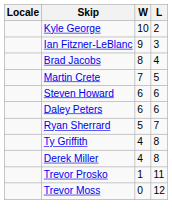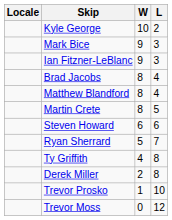+ row: Mark Bice | 9 | 3
+ row: Matthew Blandford | 8 | 4
Martin Crete | W: 7 -> 8
- row: Daley Peters | 6 | 6
Derek Miller | W: 4 -> 2
Trevor Prosko | L: 11 -> 10
